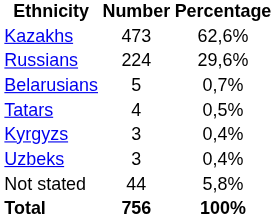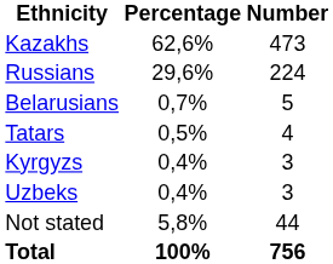columns swapped: Number <-> Percentage
